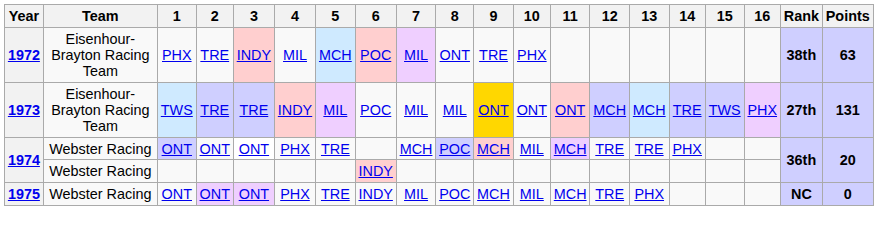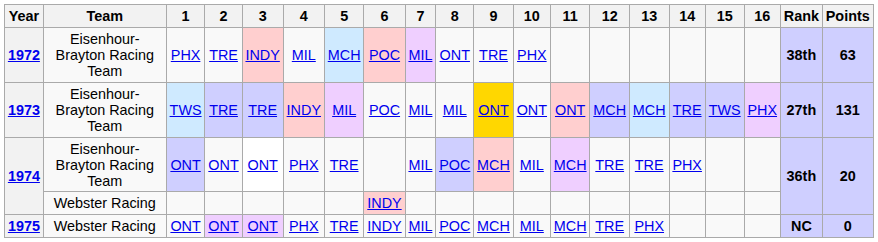1974 / ONT | Team: Webster Racing -> Eisenhour-Brayton Racing Team
1974 / ONT | 7: MCH -> MIL
